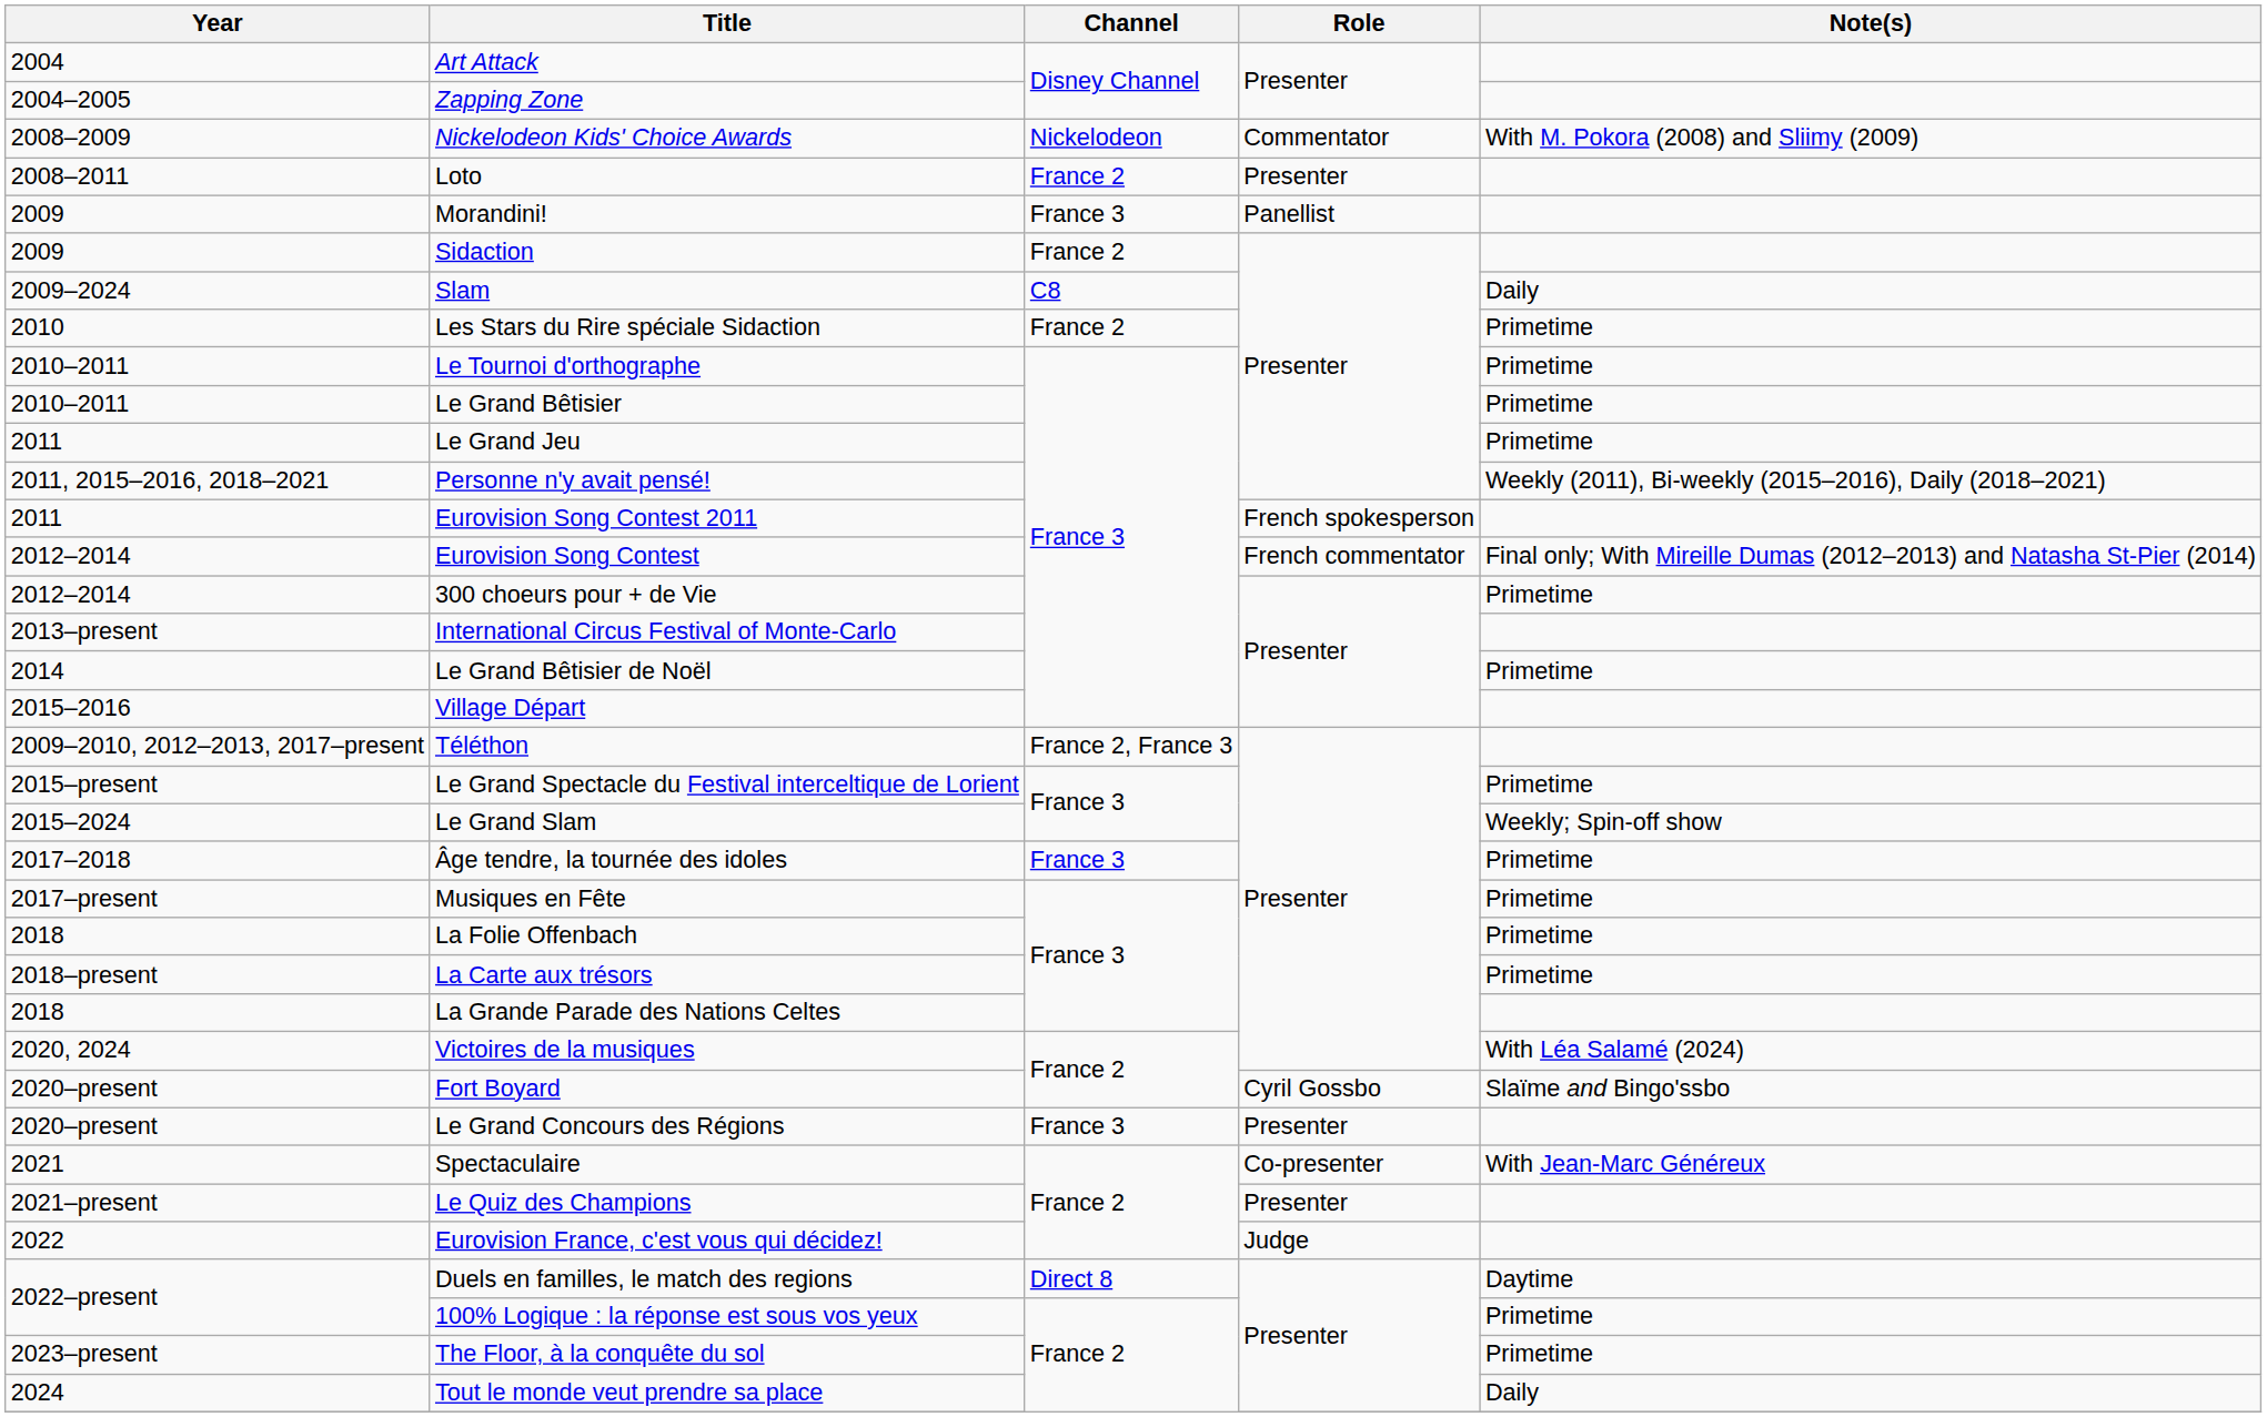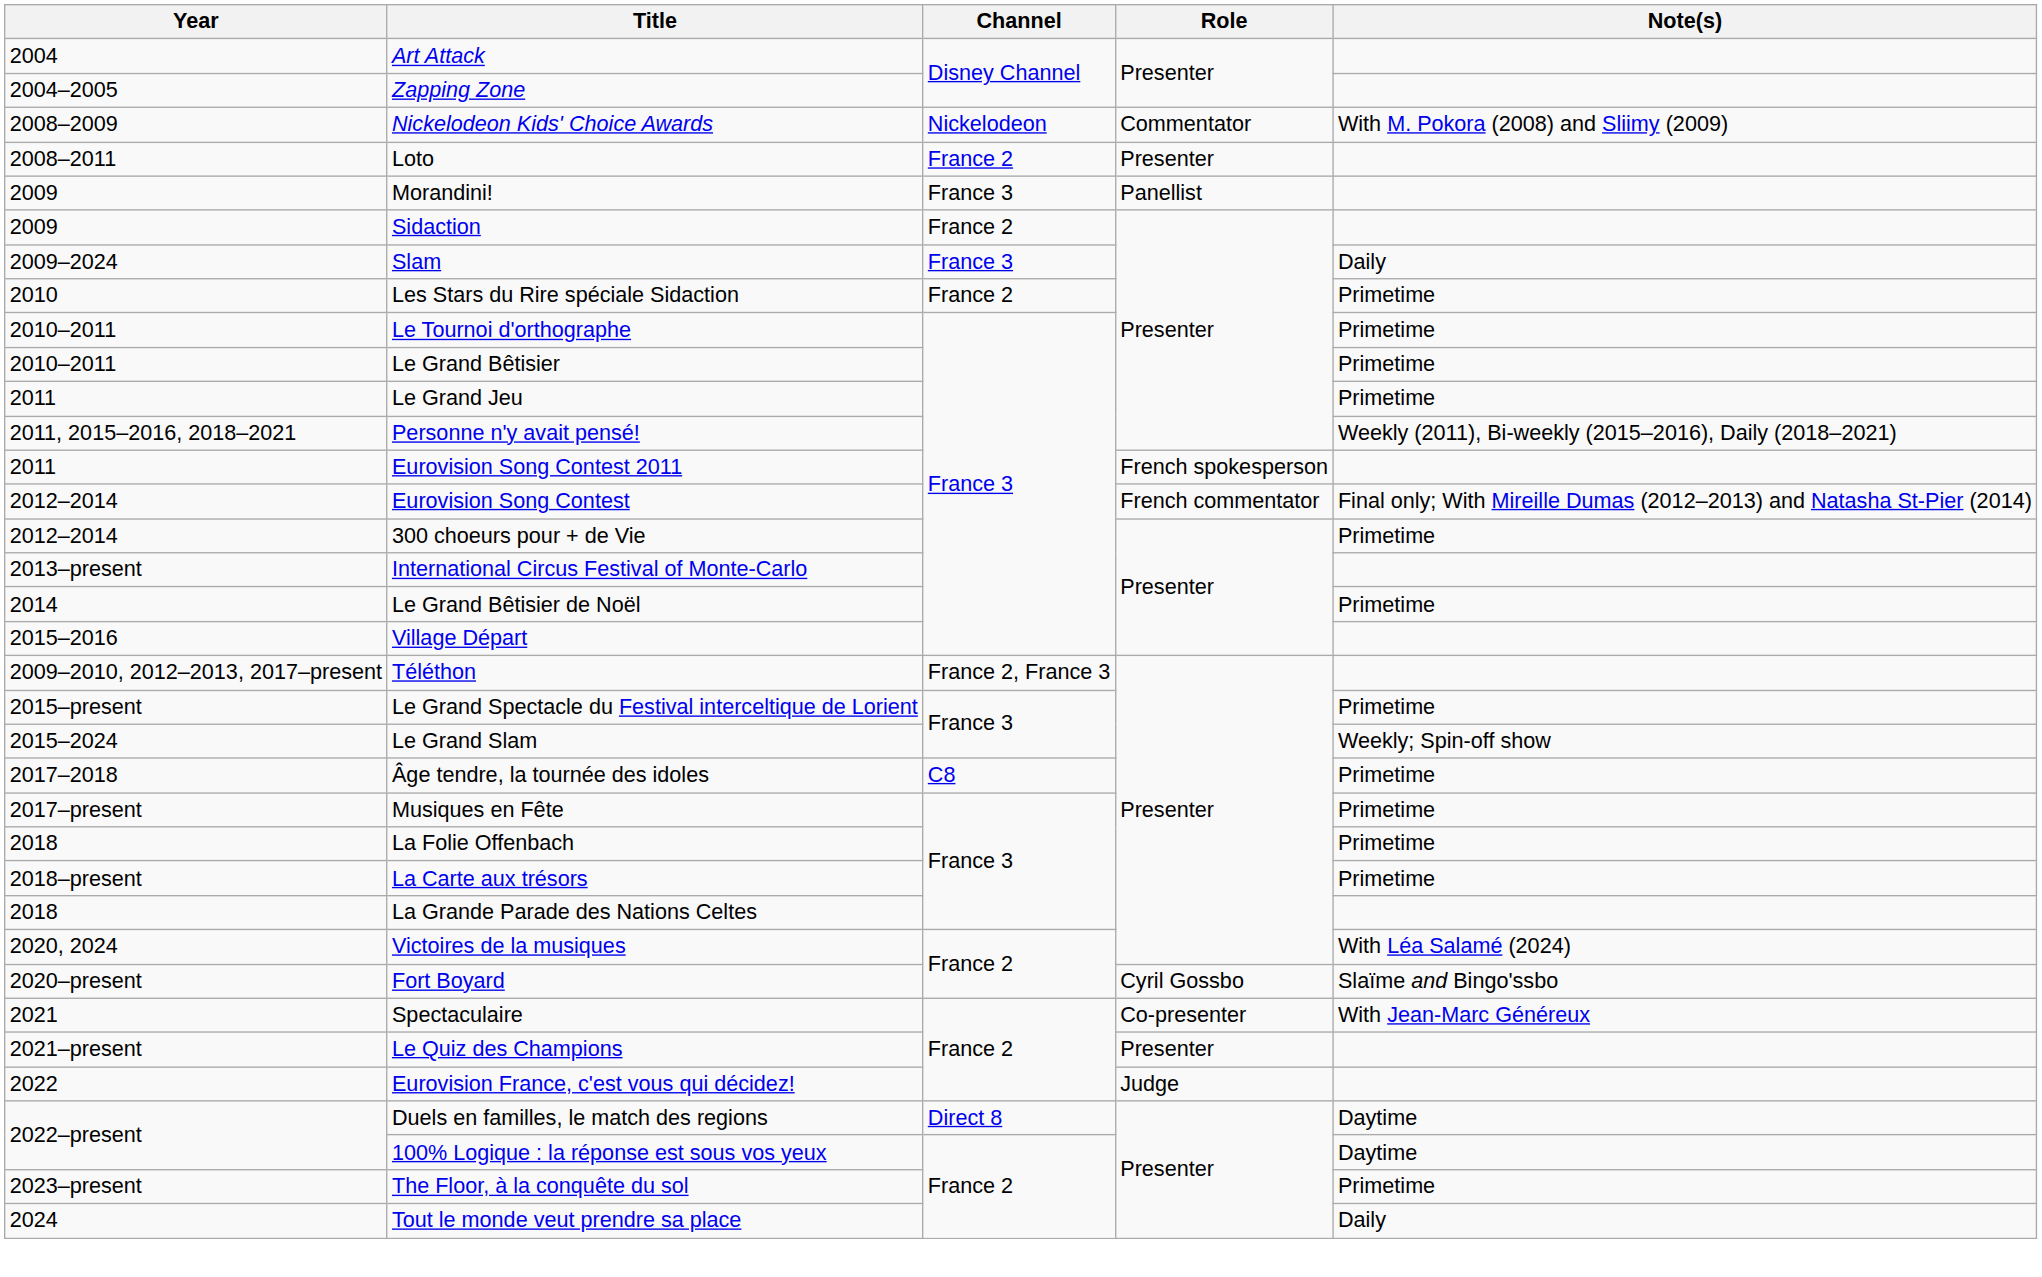Slam | Channel: C8 -> France 3
Âge tendre, la tournée des idoles | Channel: France 3 -> C8
- row: 2020–present | Le Grand Concours des Régions | France 3 | Presenter
100% Logique : la réponse est sous vos yeux | Note(s): Primetime -> Daytime
